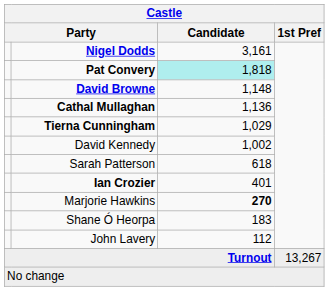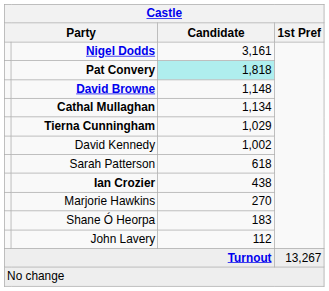Cathal Mullaghan | Candidate: 1,136 -> 1,134
Ian Crozier | Candidate: 401 -> 438
Marjorie Hawkins | Candidate: bold -> normal
